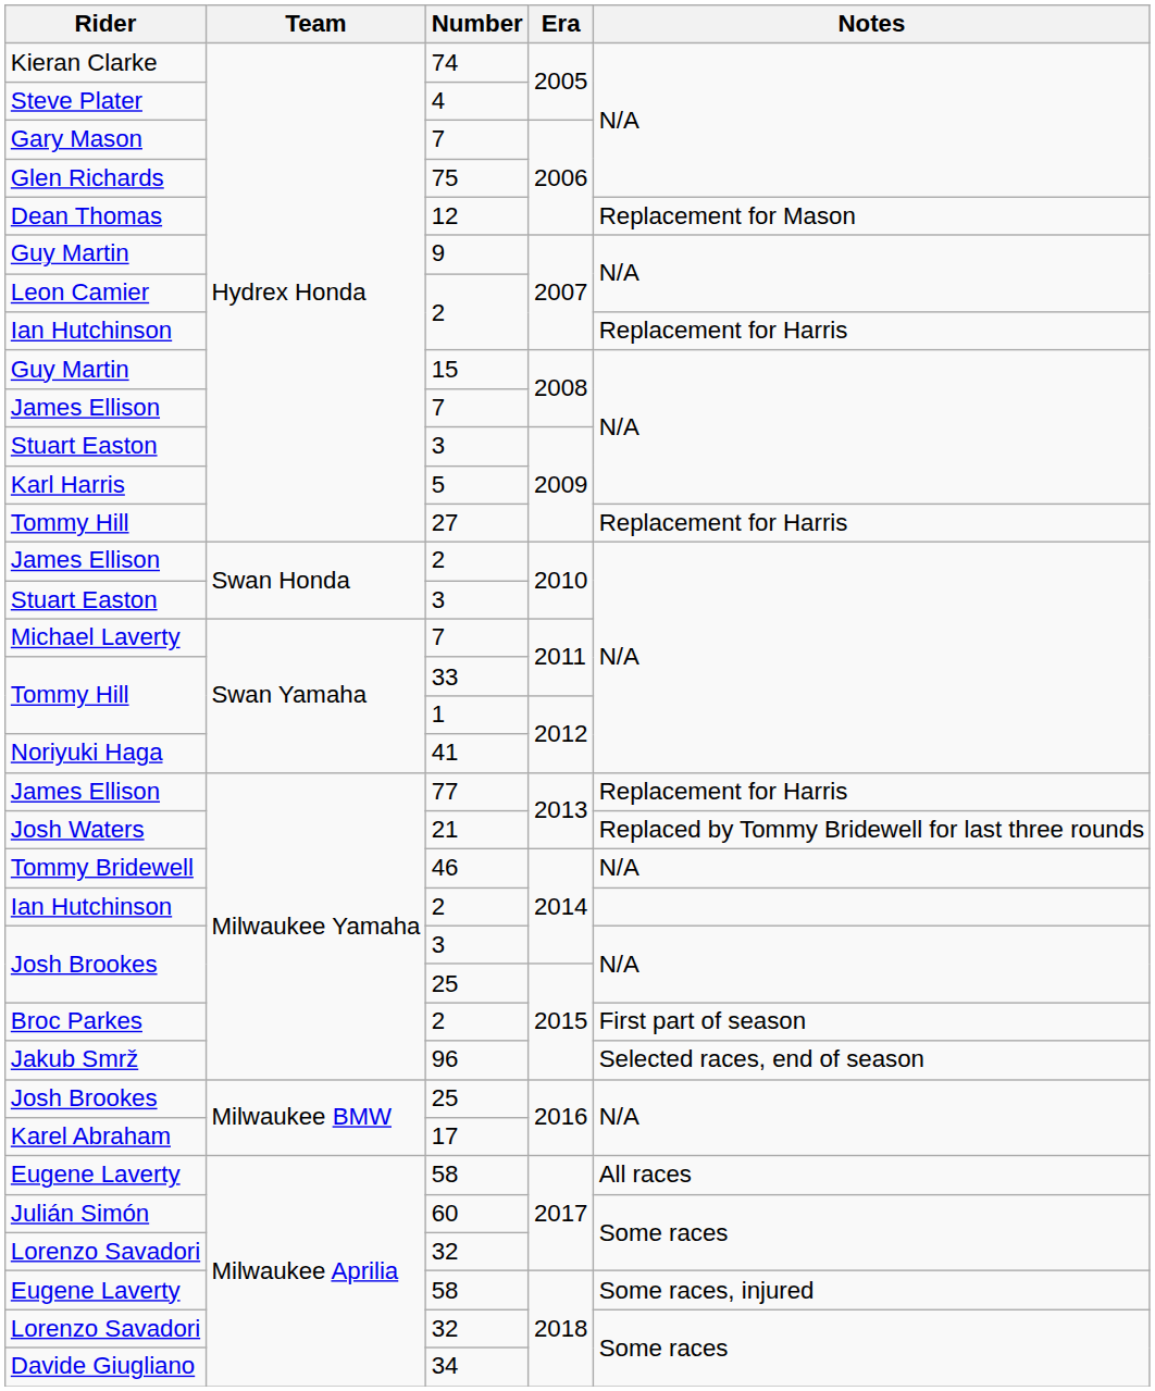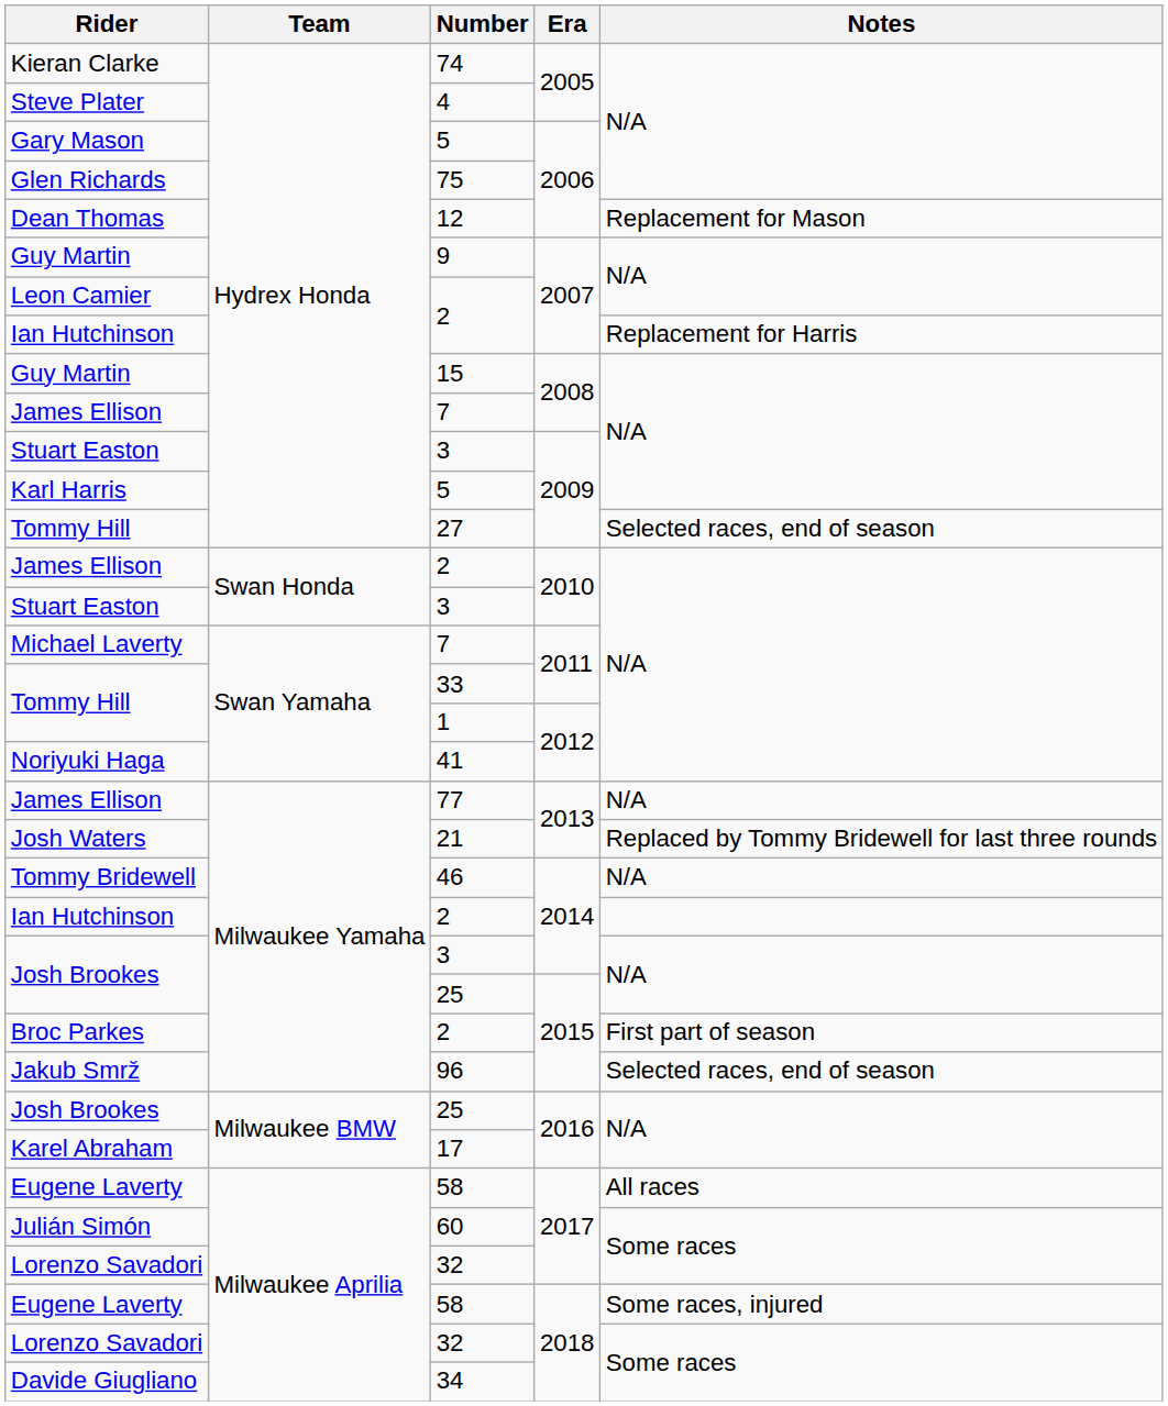Gary Mason | Number: 7 -> 5
Tommy Hill / 2009 | Notes: Replacement for Harris -> Selected races, end of season
James Ellison / 2013 | Notes: Replacement for Harris -> N/A
